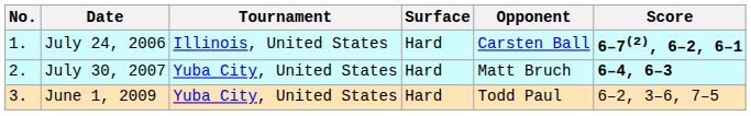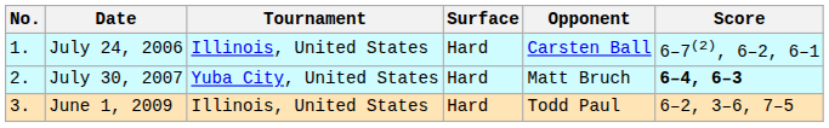July 24, 2006 | Score: bold -> normal
June 1, 2009 | Tournament: Yuba City, United States -> Illinois, United States
